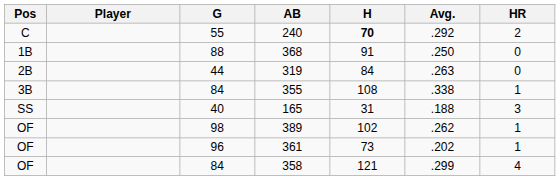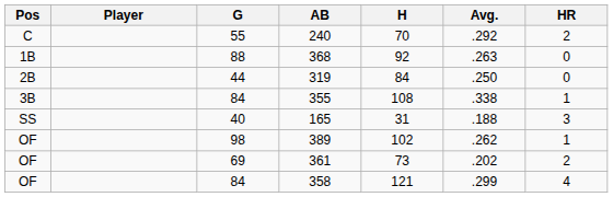240 | H: bold -> normal
368 | H: 91 -> 92
368 | Avg.: .250 -> .263
319 | Avg.: .263 -> .250
361 | G: 96 -> 69
361 | HR: 1 -> 2
